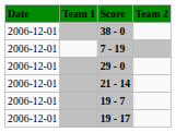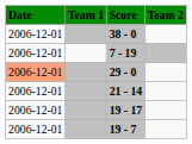29 - 0 | Date: no background -> lightsalmon background
rows swapped: 19 - 17 <-> 19 - 7
